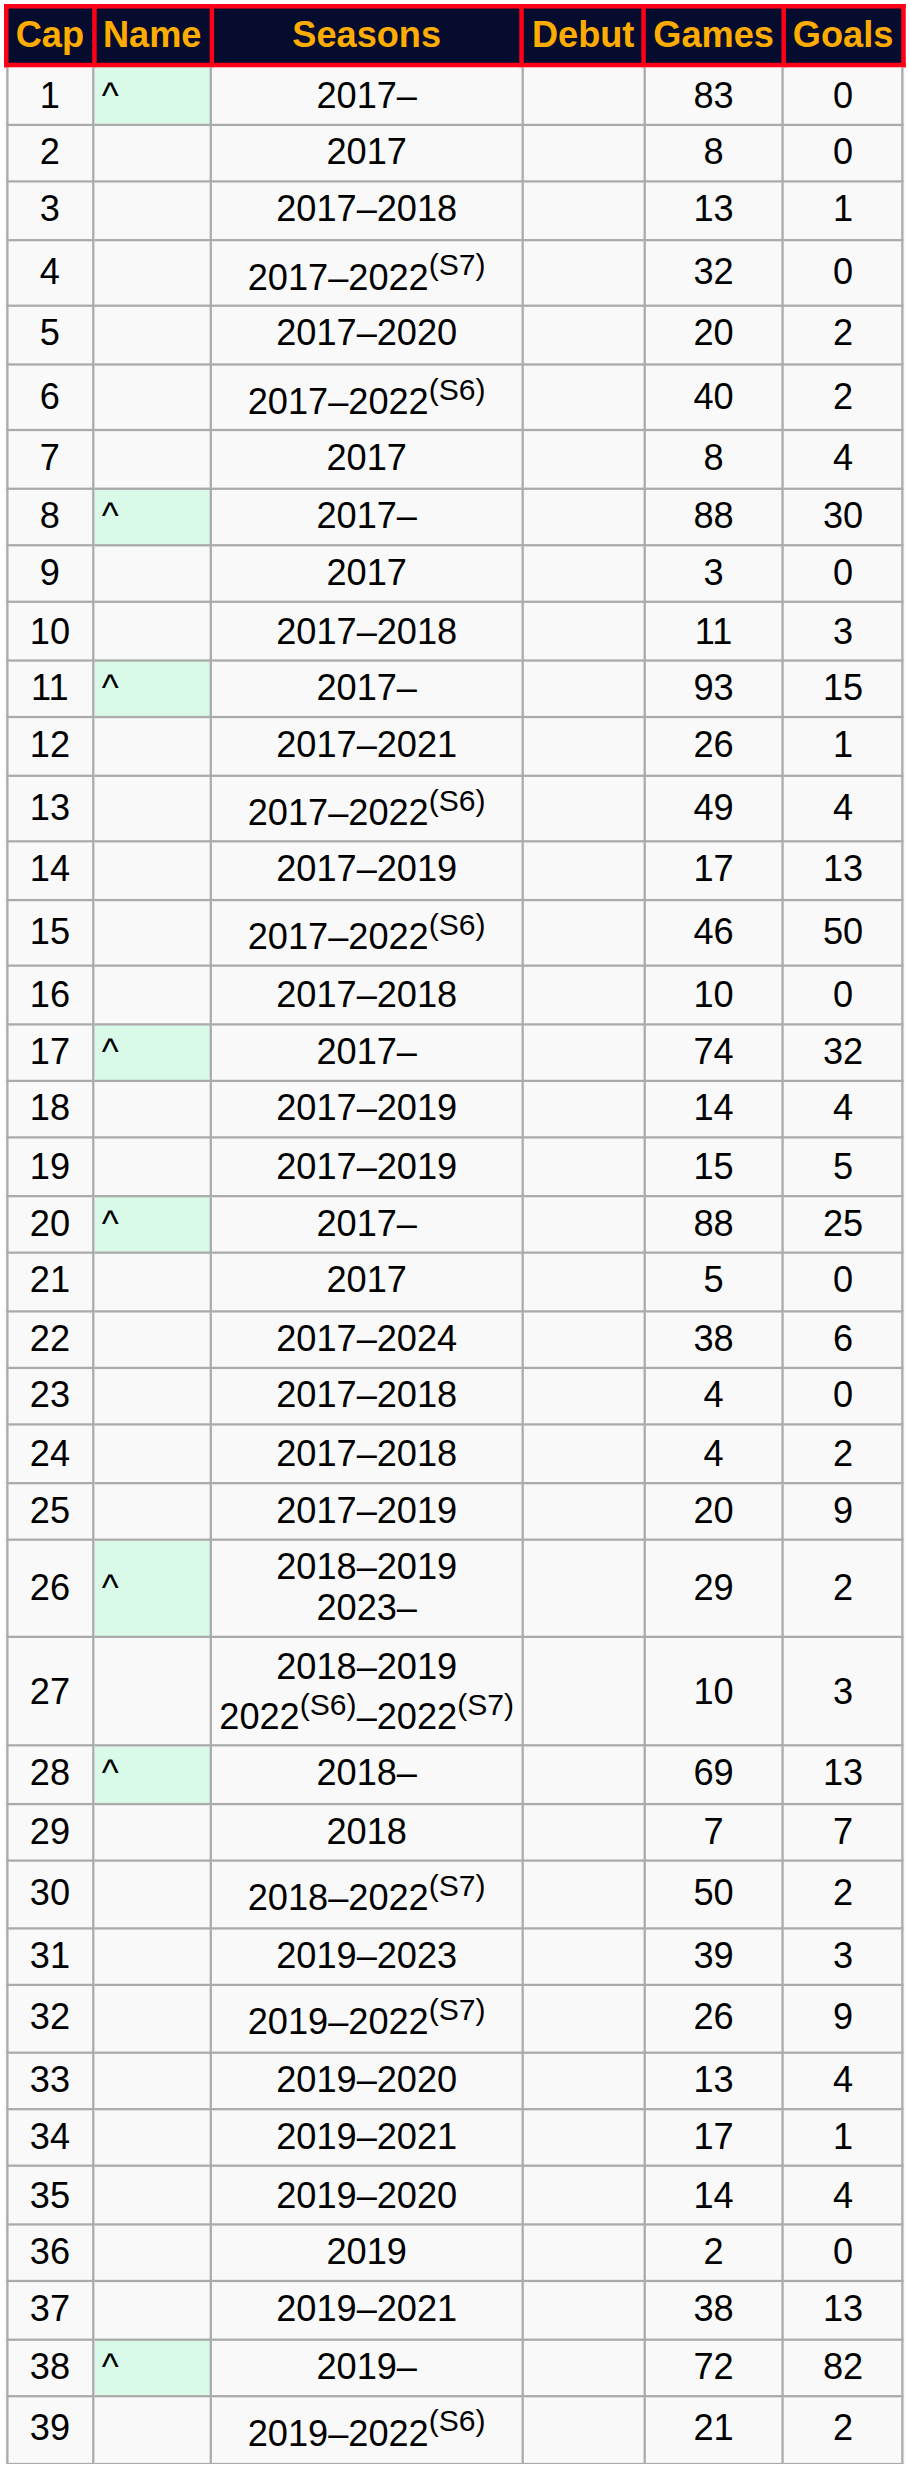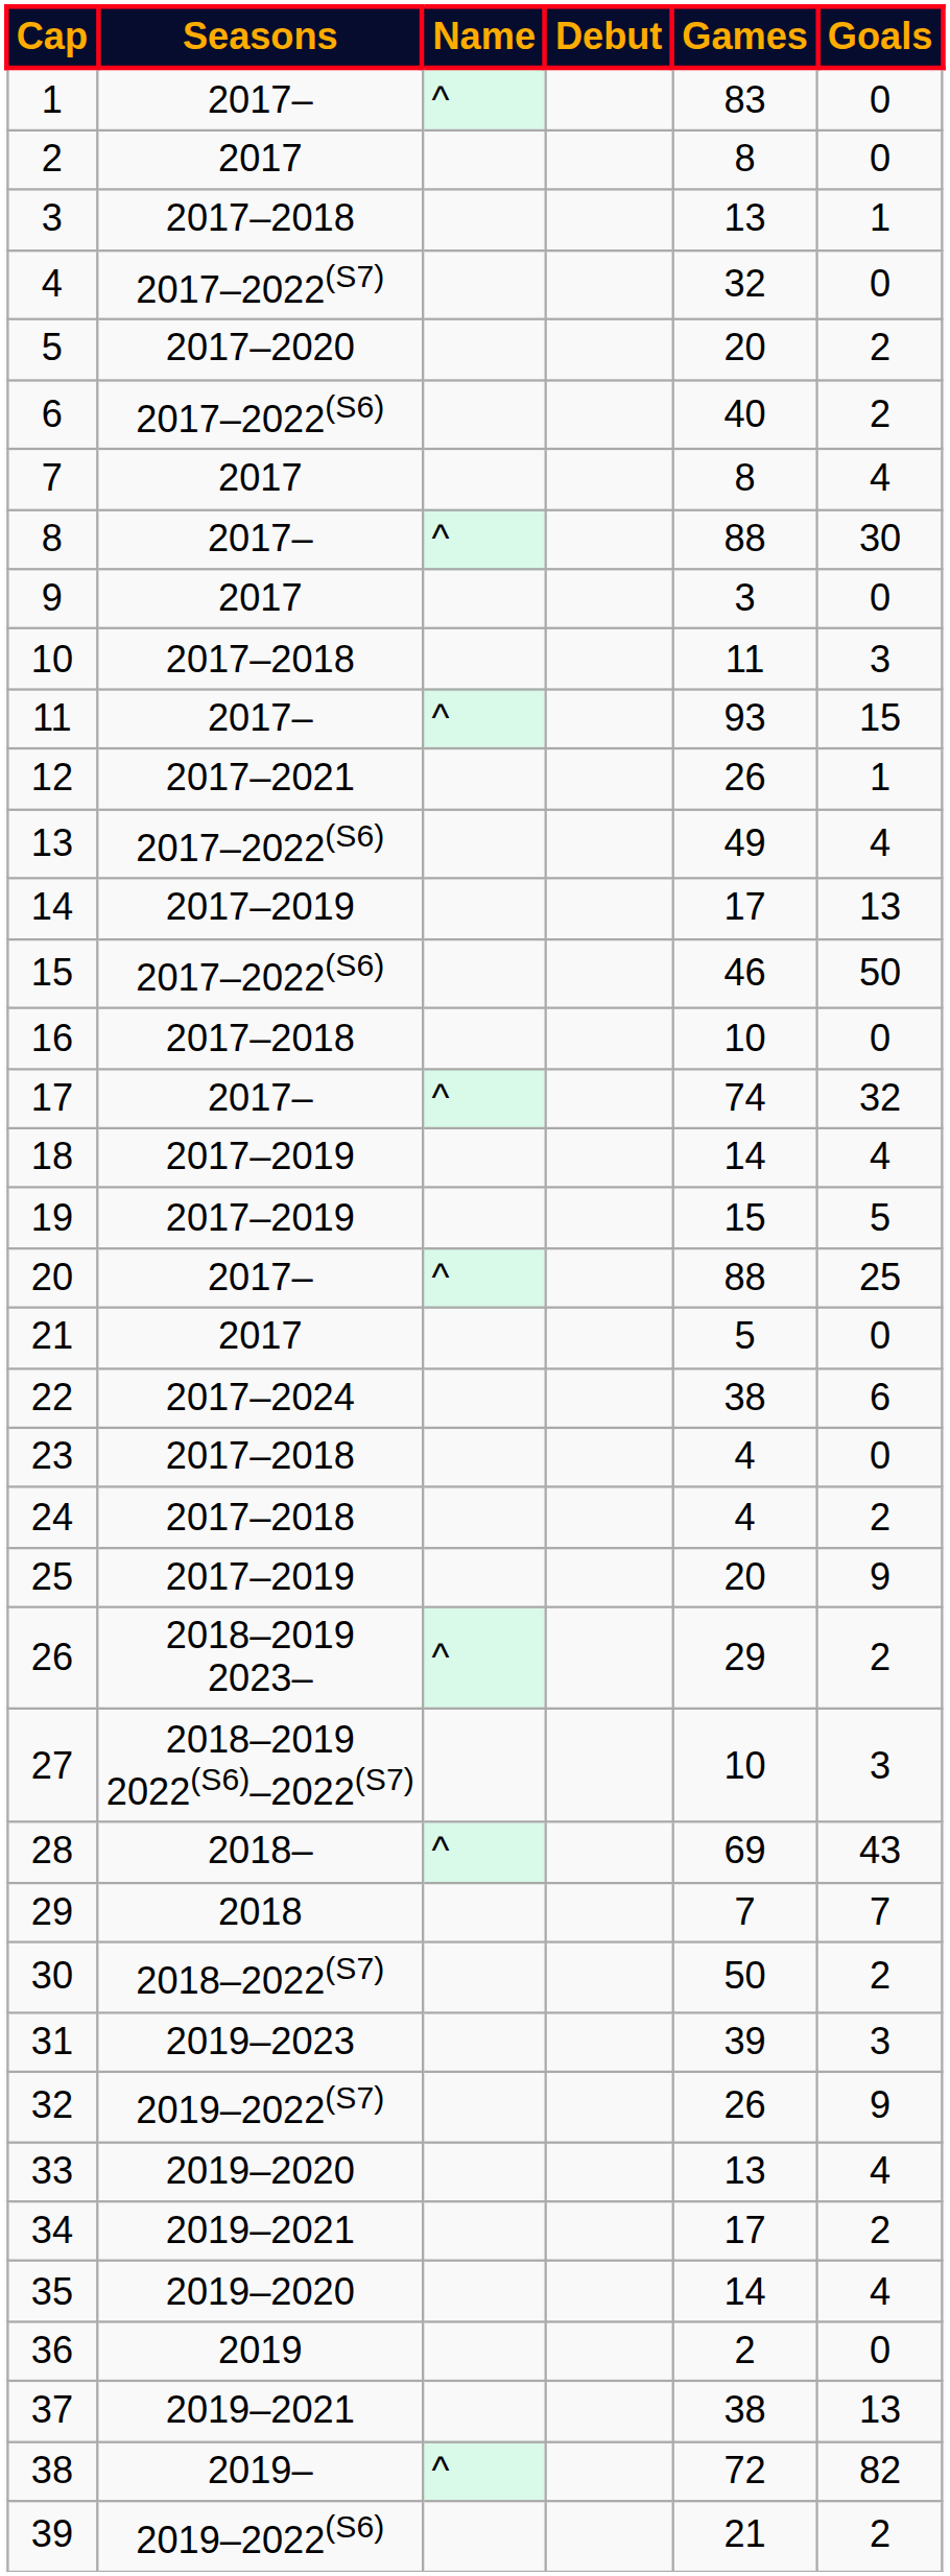columns swapped: Name <-> Seasons
28 | Goals: 13 -> 43
34 | Goals: 1 -> 2
